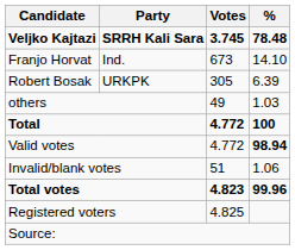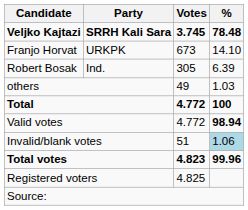Franjo Horvat | Party: Ind. -> URKPK
Robert Bosak | Party: URKPK -> Ind.
Invalid/blank votes | %: no background -> lightblue background
